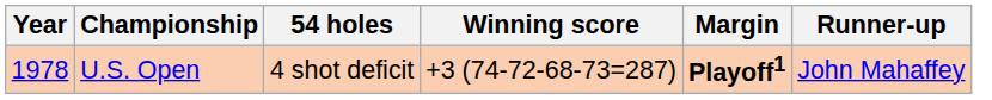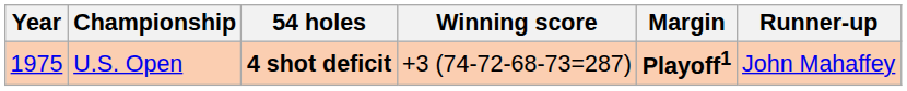U.S. Open | Year: 1978 -> 1975
U.S. Open | 54 holes: normal -> bold
